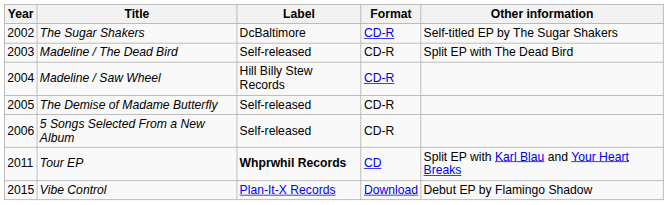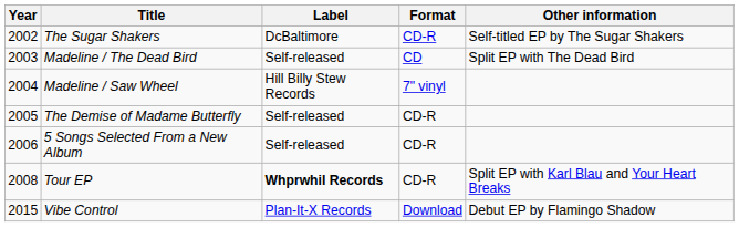Madeline / The Dead Bird | Format: CD-R -> CD
Madeline / Saw Wheel | Format: CD-R -> 7" vinyl
Tour EP | Year: 2011 -> 2008
Tour EP | Format: CD -> CD-R
